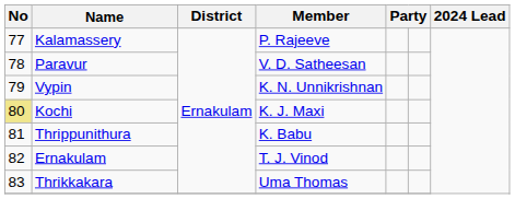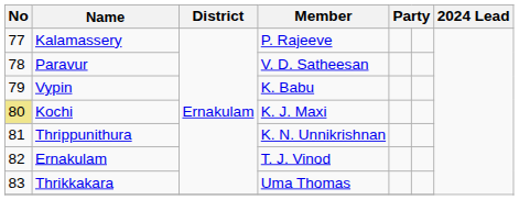Vypin | Member: K. N. Unnikrishnan -> K. Babu
Thrippunithura | Member: K. Babu -> K. N. Unnikrishnan
